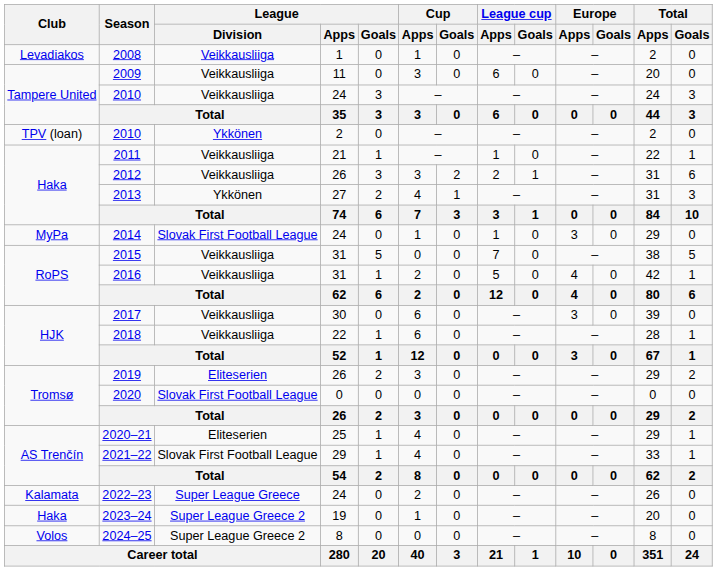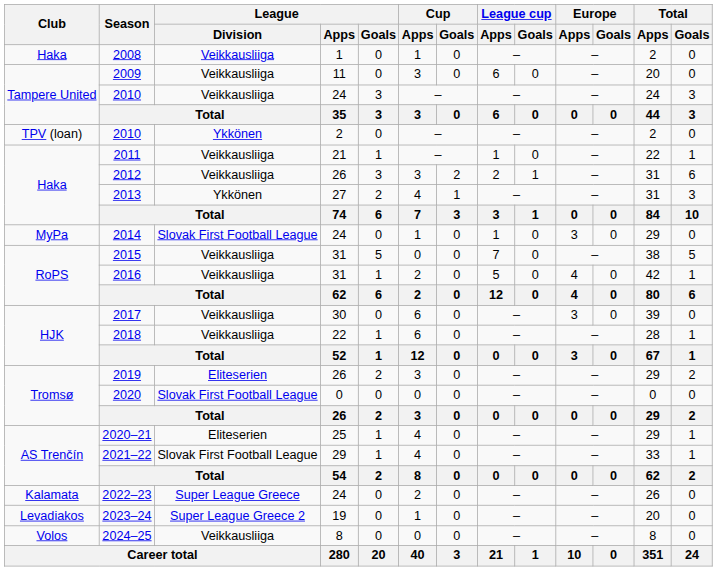2008 | Club: Levadiakos -> Haka
2023–24 | Club: Haka -> Levadiakos
2024–25 | League / Division: Super League Greece 2 -> Veikkausliiga
